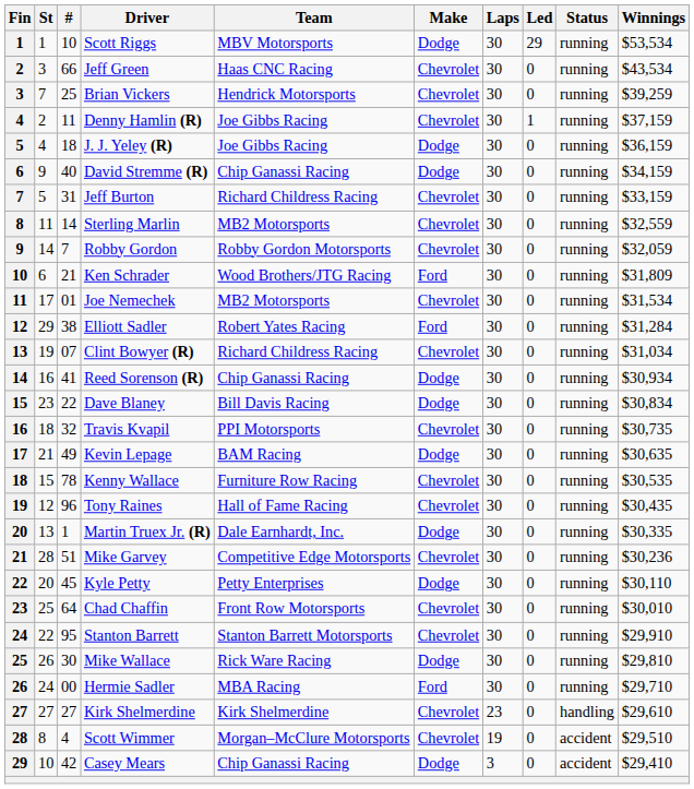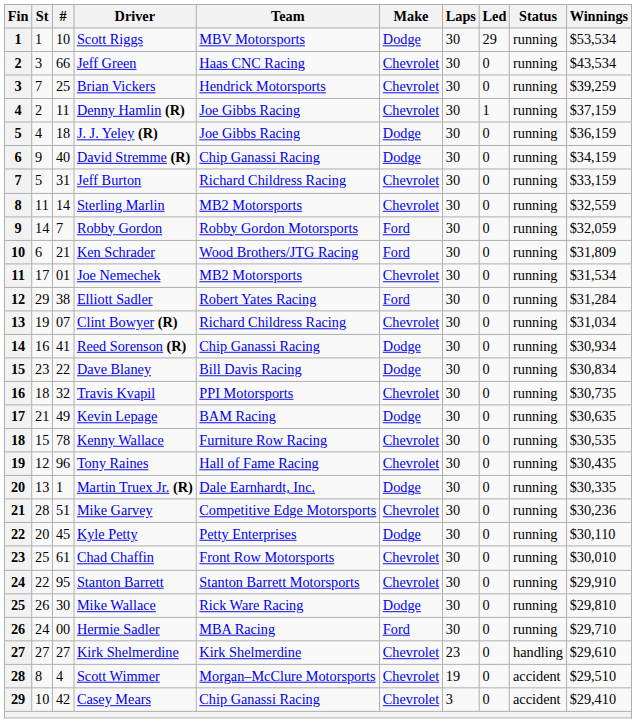Robby Gordon | Make: Chevrolet -> Ford
Chad Chaffin | #: 64 -> 61
Casey Mears | Make: Dodge -> Chevrolet
